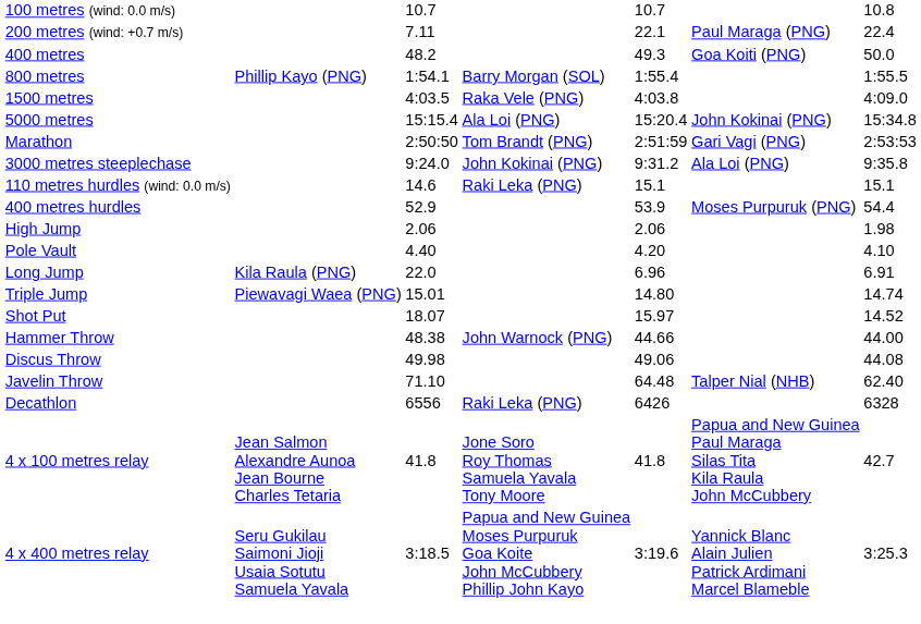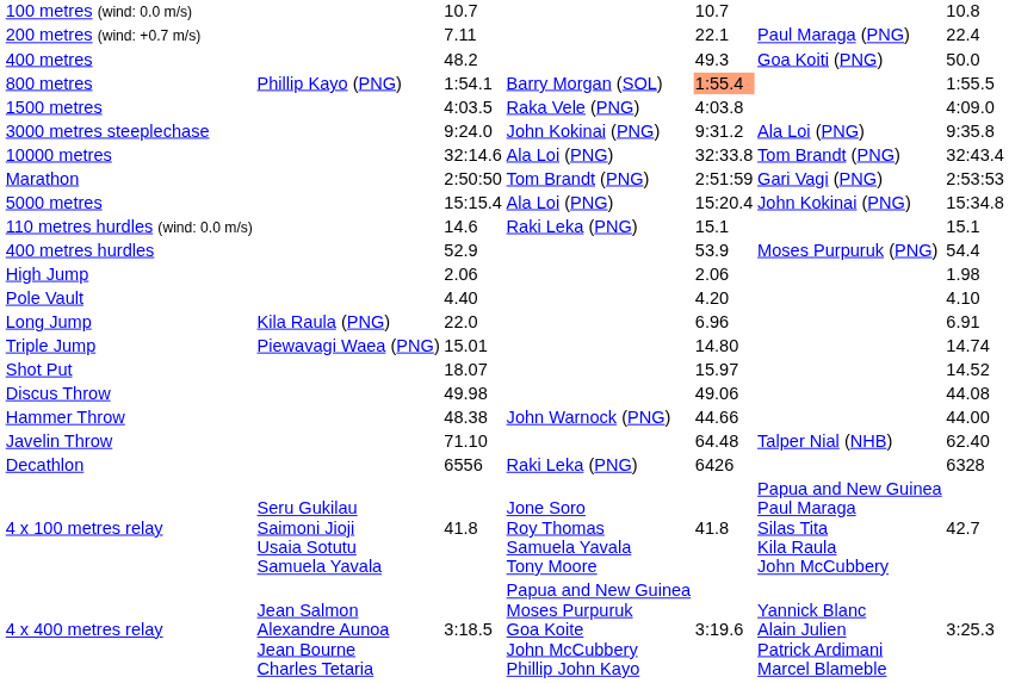800 metres | column 5: no background -> lightsalmon background
rows swapped: 5000 metres <-> 3000 metres steeplechase
+ row: 10000 metres | 32:14.6 | Ala Loi (PNG) | 32:33.8 | Tom Brandt (PNG) | 32:43.4
rows swapped: Discus Throw <-> Hammer Throw
4 x 100 metres relay | column 2: Jean Salmon Alexandre Aunoa Jean Bourne Charles Tetaria -> Seru Gukilau Saimoni Jioji Usaia Sotutu Samuela Yavala
4 x 400 metres relay | column 2: Seru Gukilau Saimoni Jioji Usaia Sotutu Samuela Yavala -> Jean Salmon Alexandre Aunoa Jean Bourne Charles Tetaria
